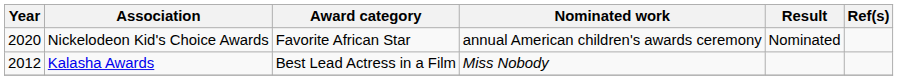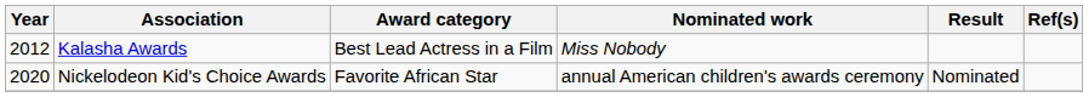rows swapped: Kalasha Awards <-> Nickelodeon Kid's Choice Awards
